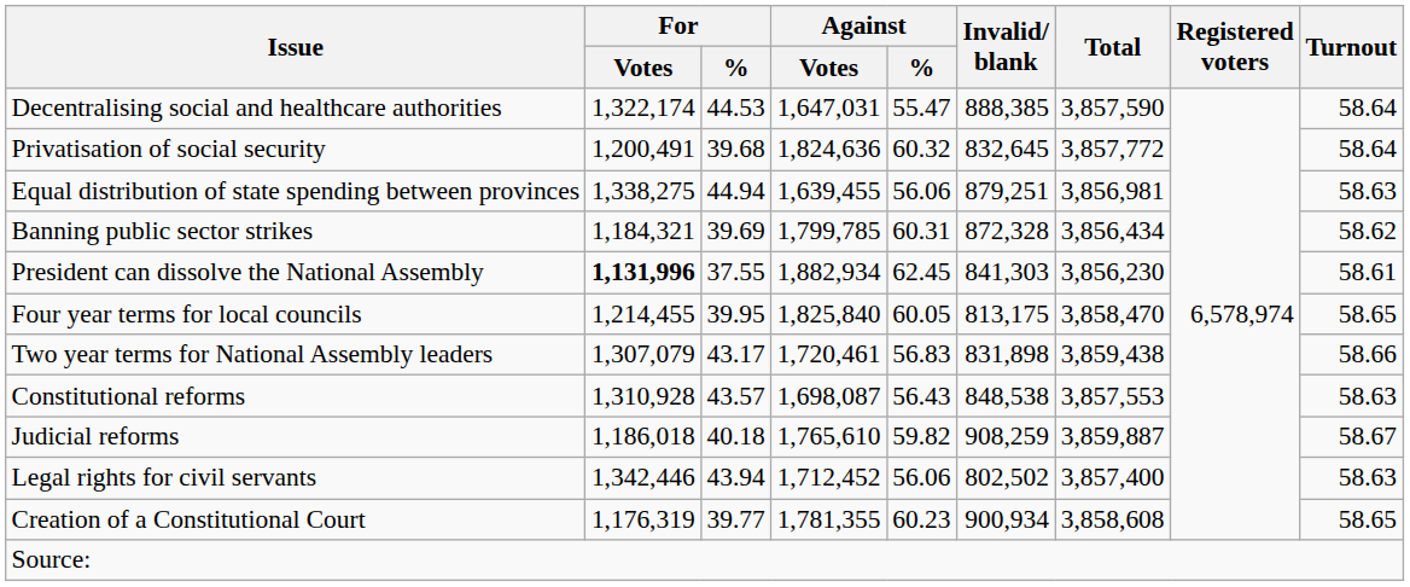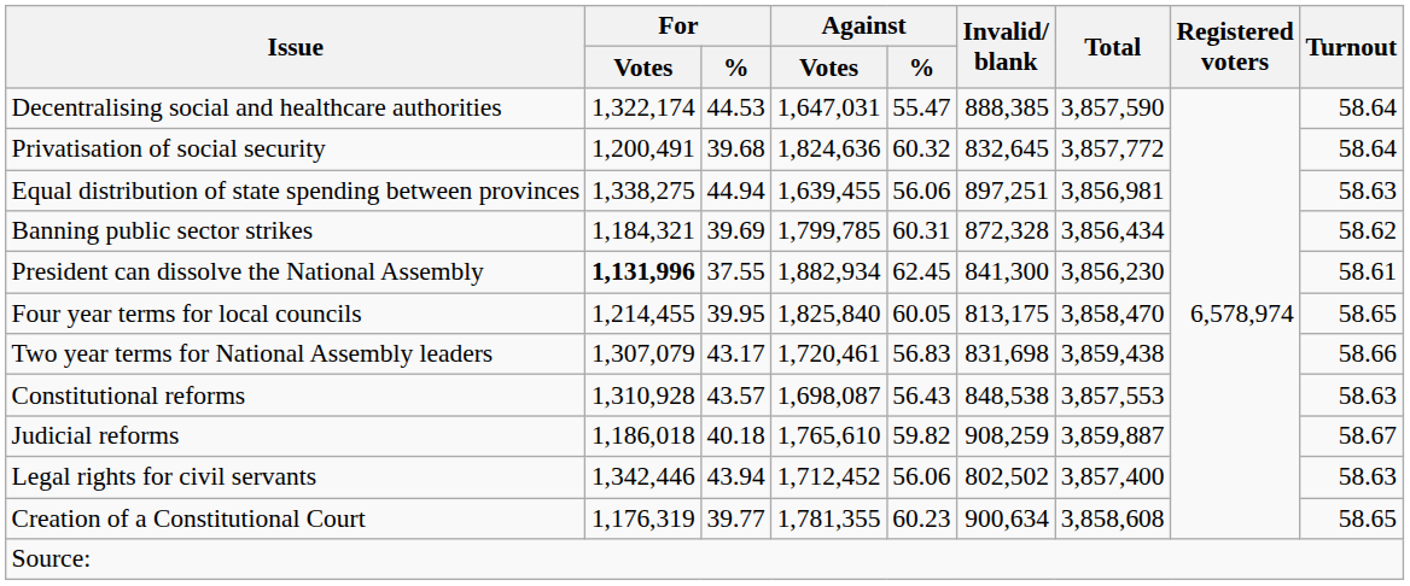Equal distribution of state spending between provinces | Invalid/ blank: 879,251 -> 897,251
President can dissolve the National Assembly | Invalid/ blank: 841,303 -> 841,300
Two year terms for National Assembly leaders | Invalid/ blank: 831,898 -> 831,698
Creation of a Constitutional Court | Invalid/ blank: 900,934 -> 900,634
